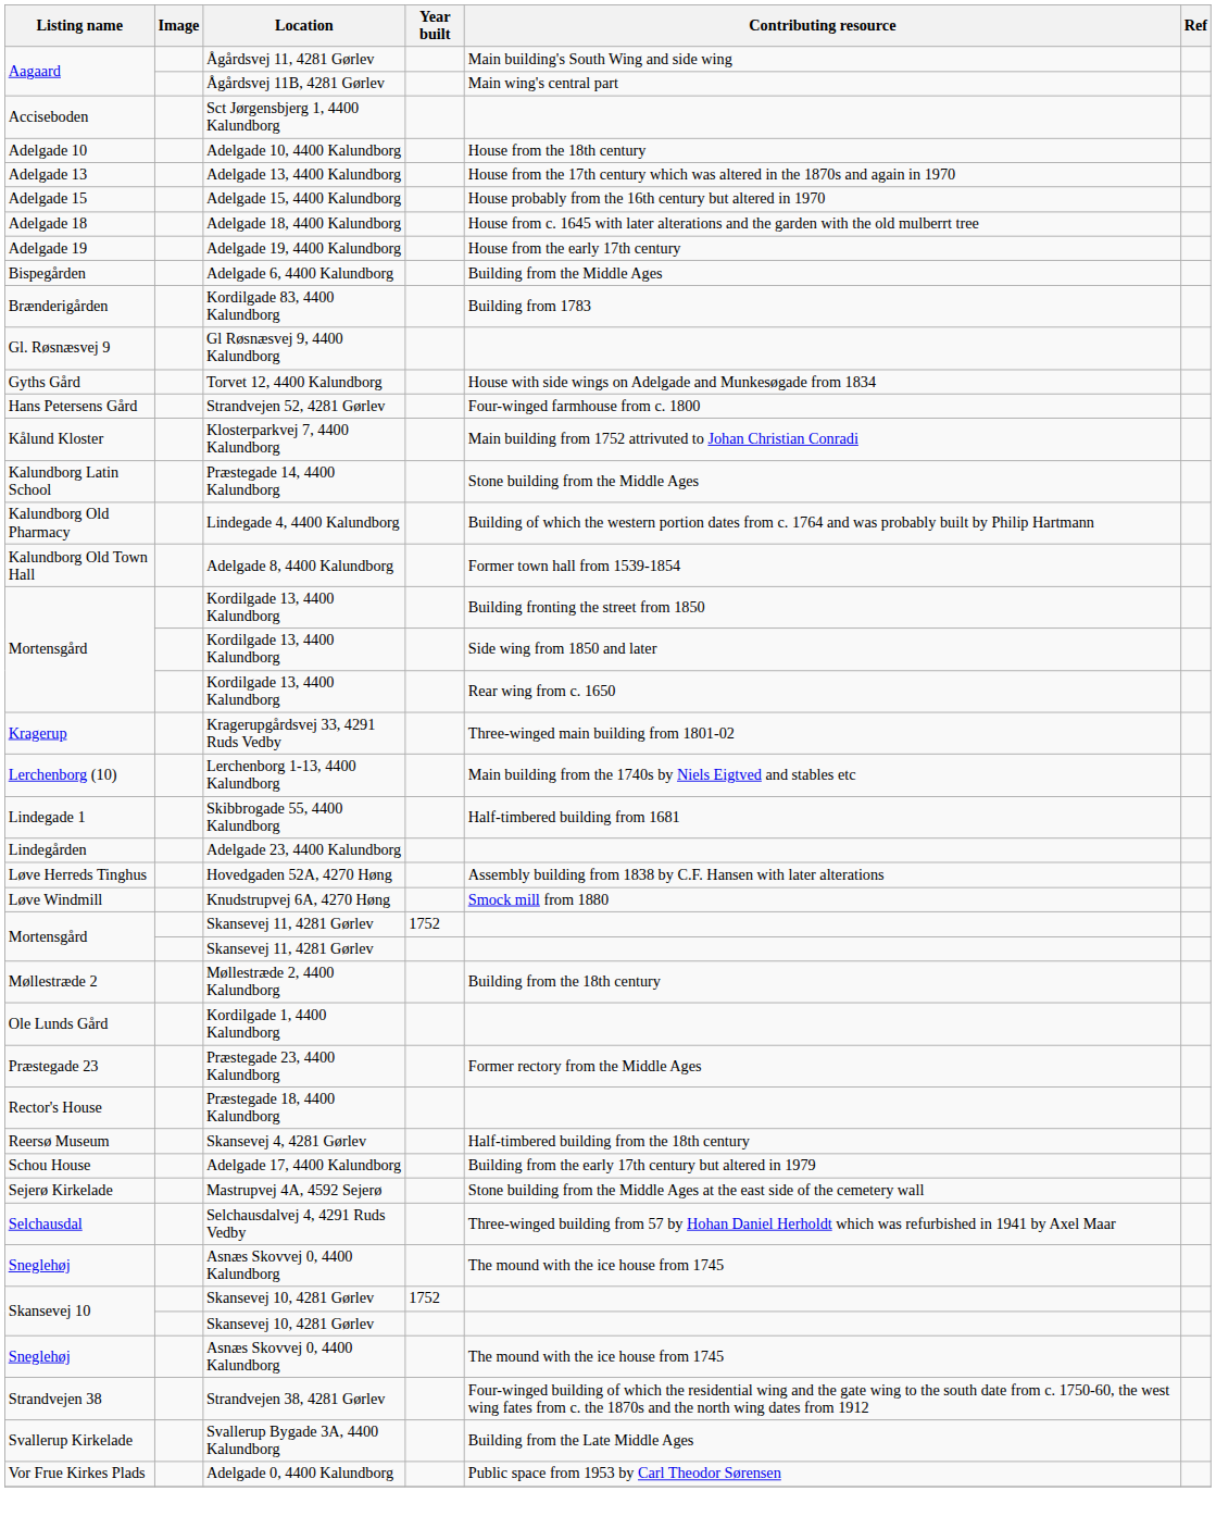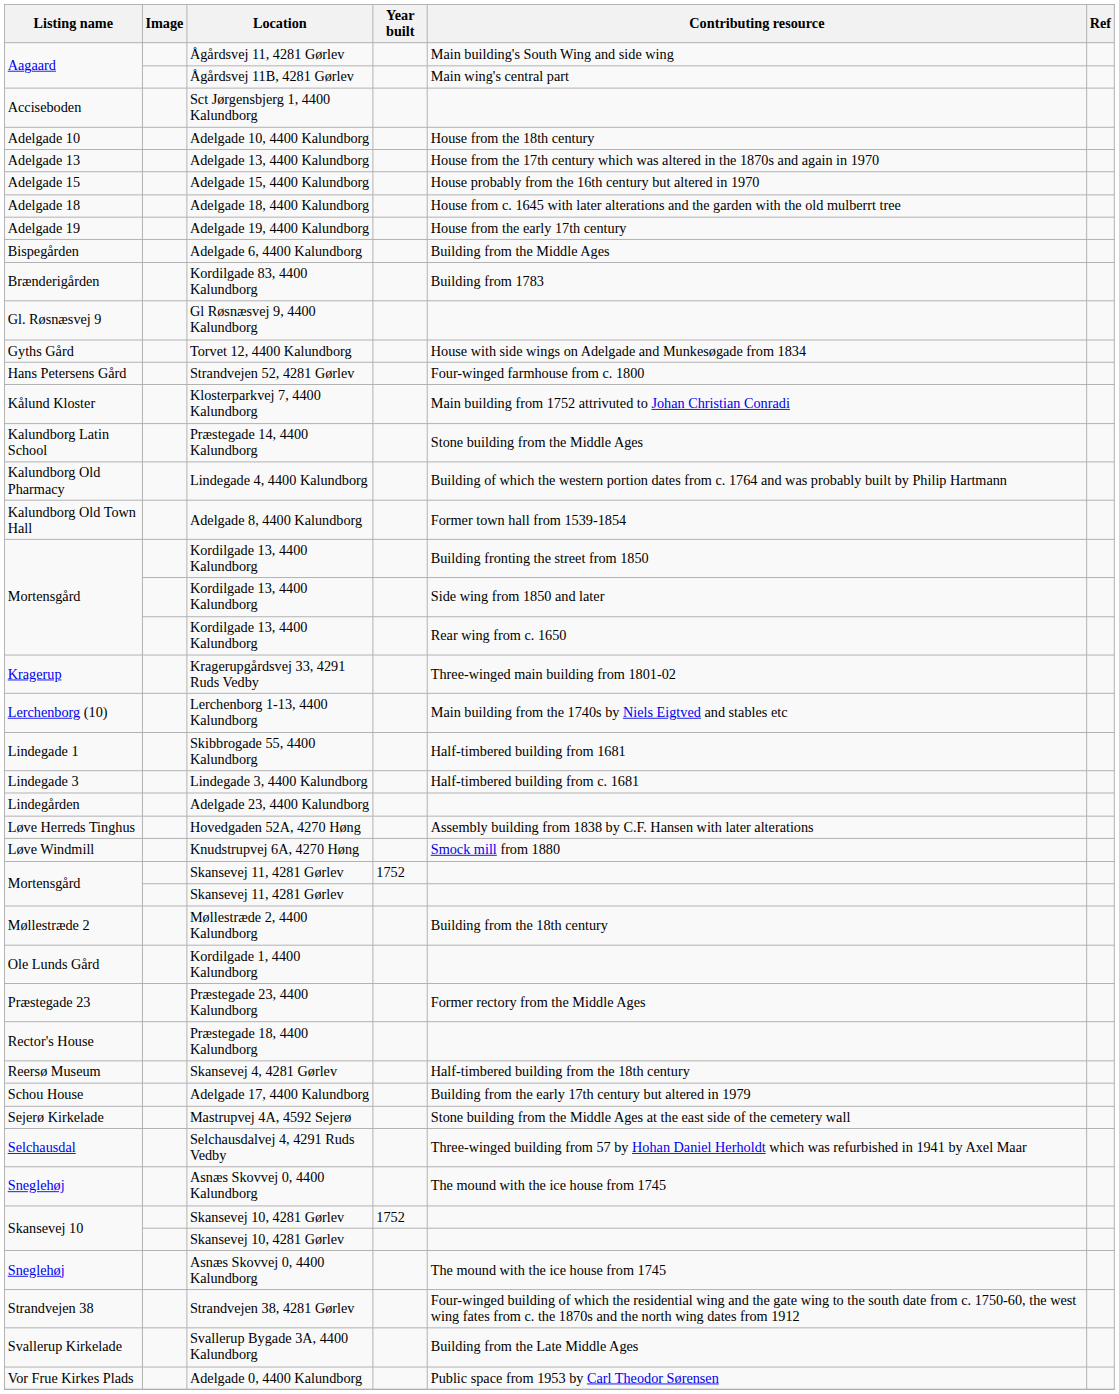+ row: Lindegade 3 | Lindegade 3, 4400 Kalundborg | Half-timbered building from c. 1681
